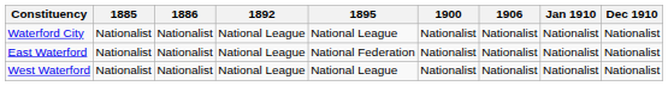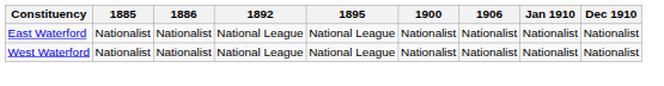- row: Waterford City | Nationalist | Nationalist | National League | National League | Nationalist | Nationalist | Nationalist | Nationalist
East Waterford | 1895: National Federation -> National League
